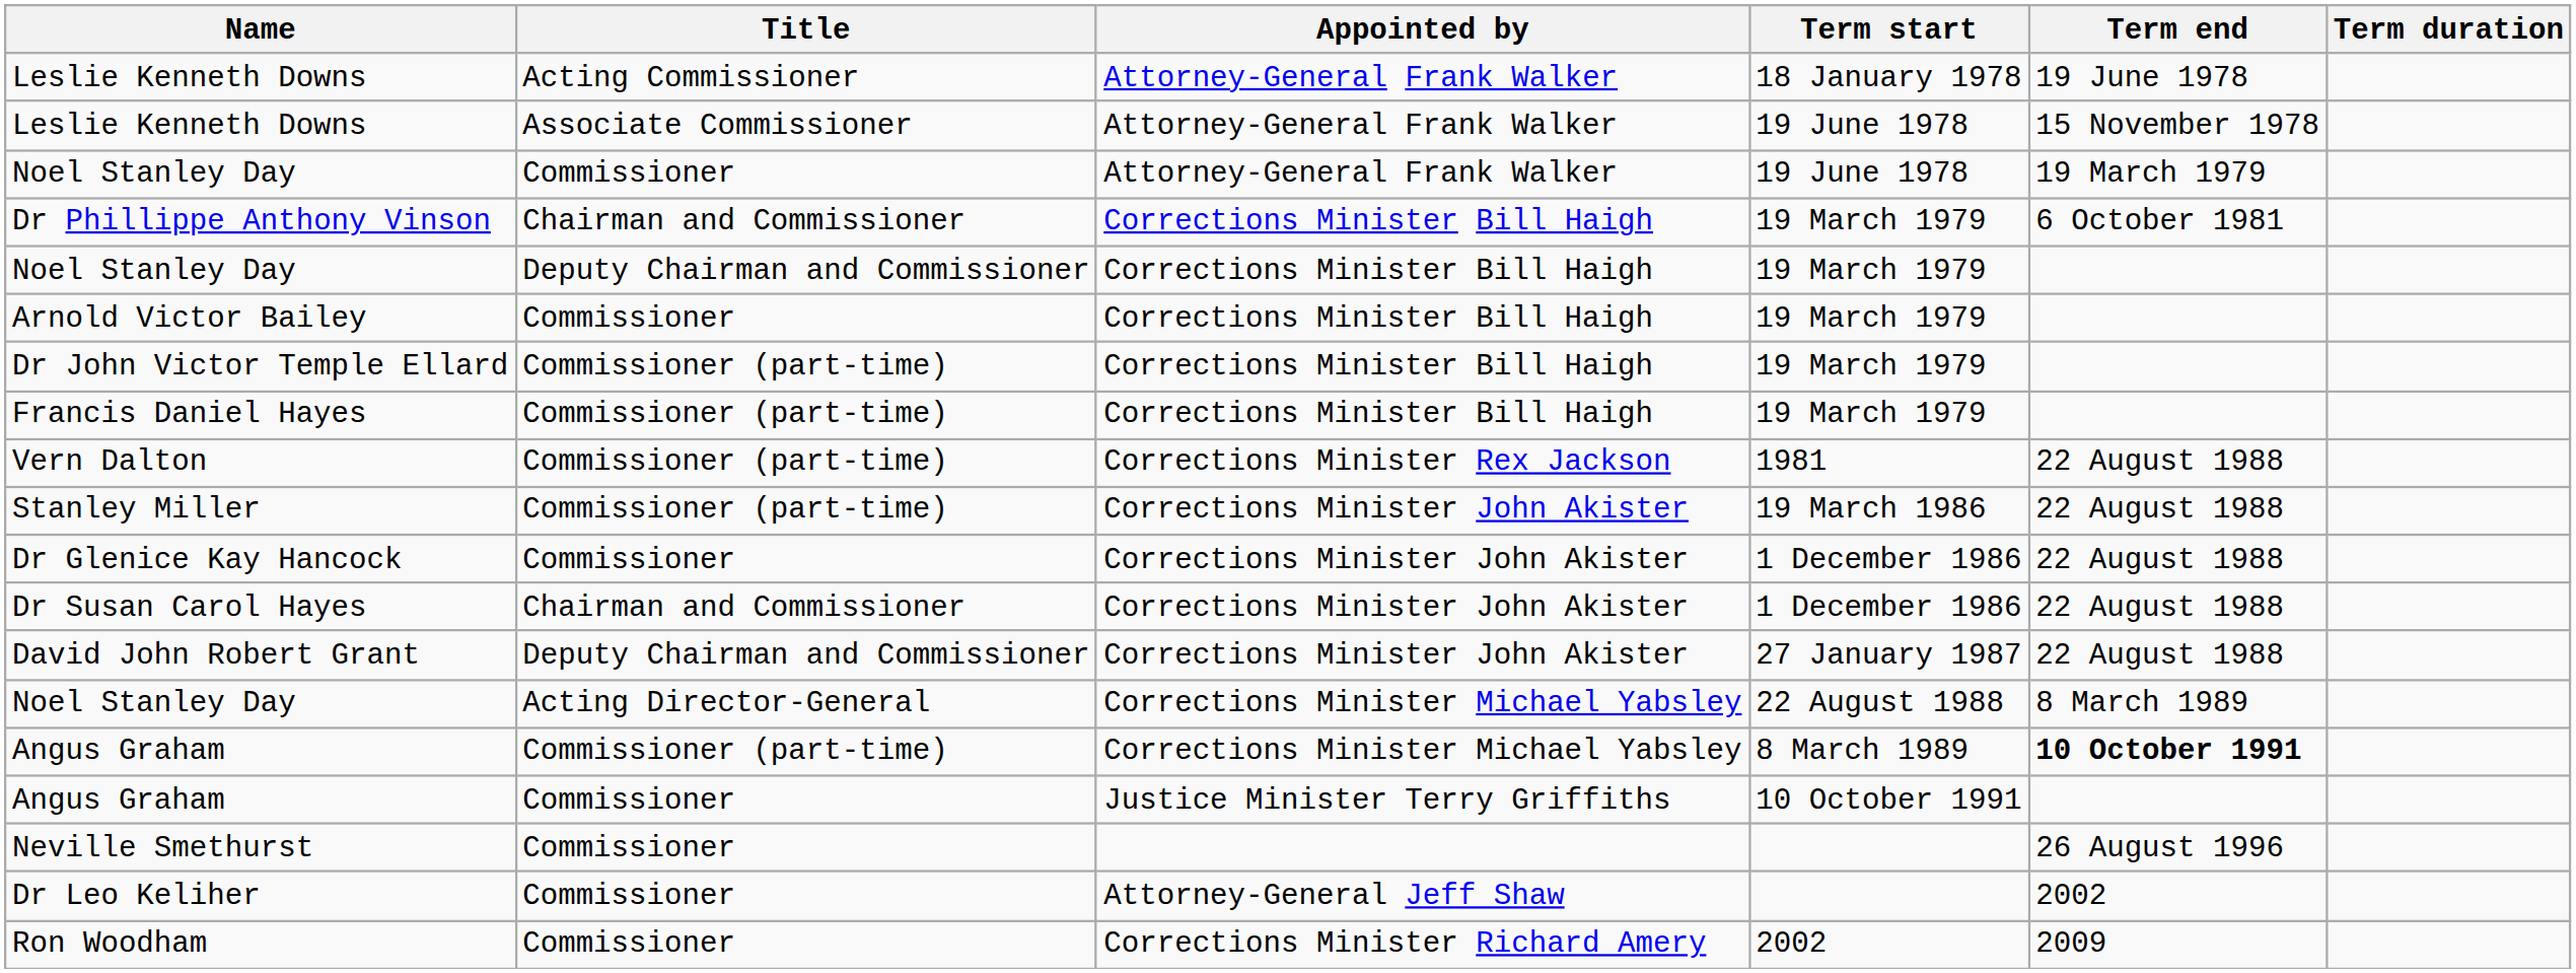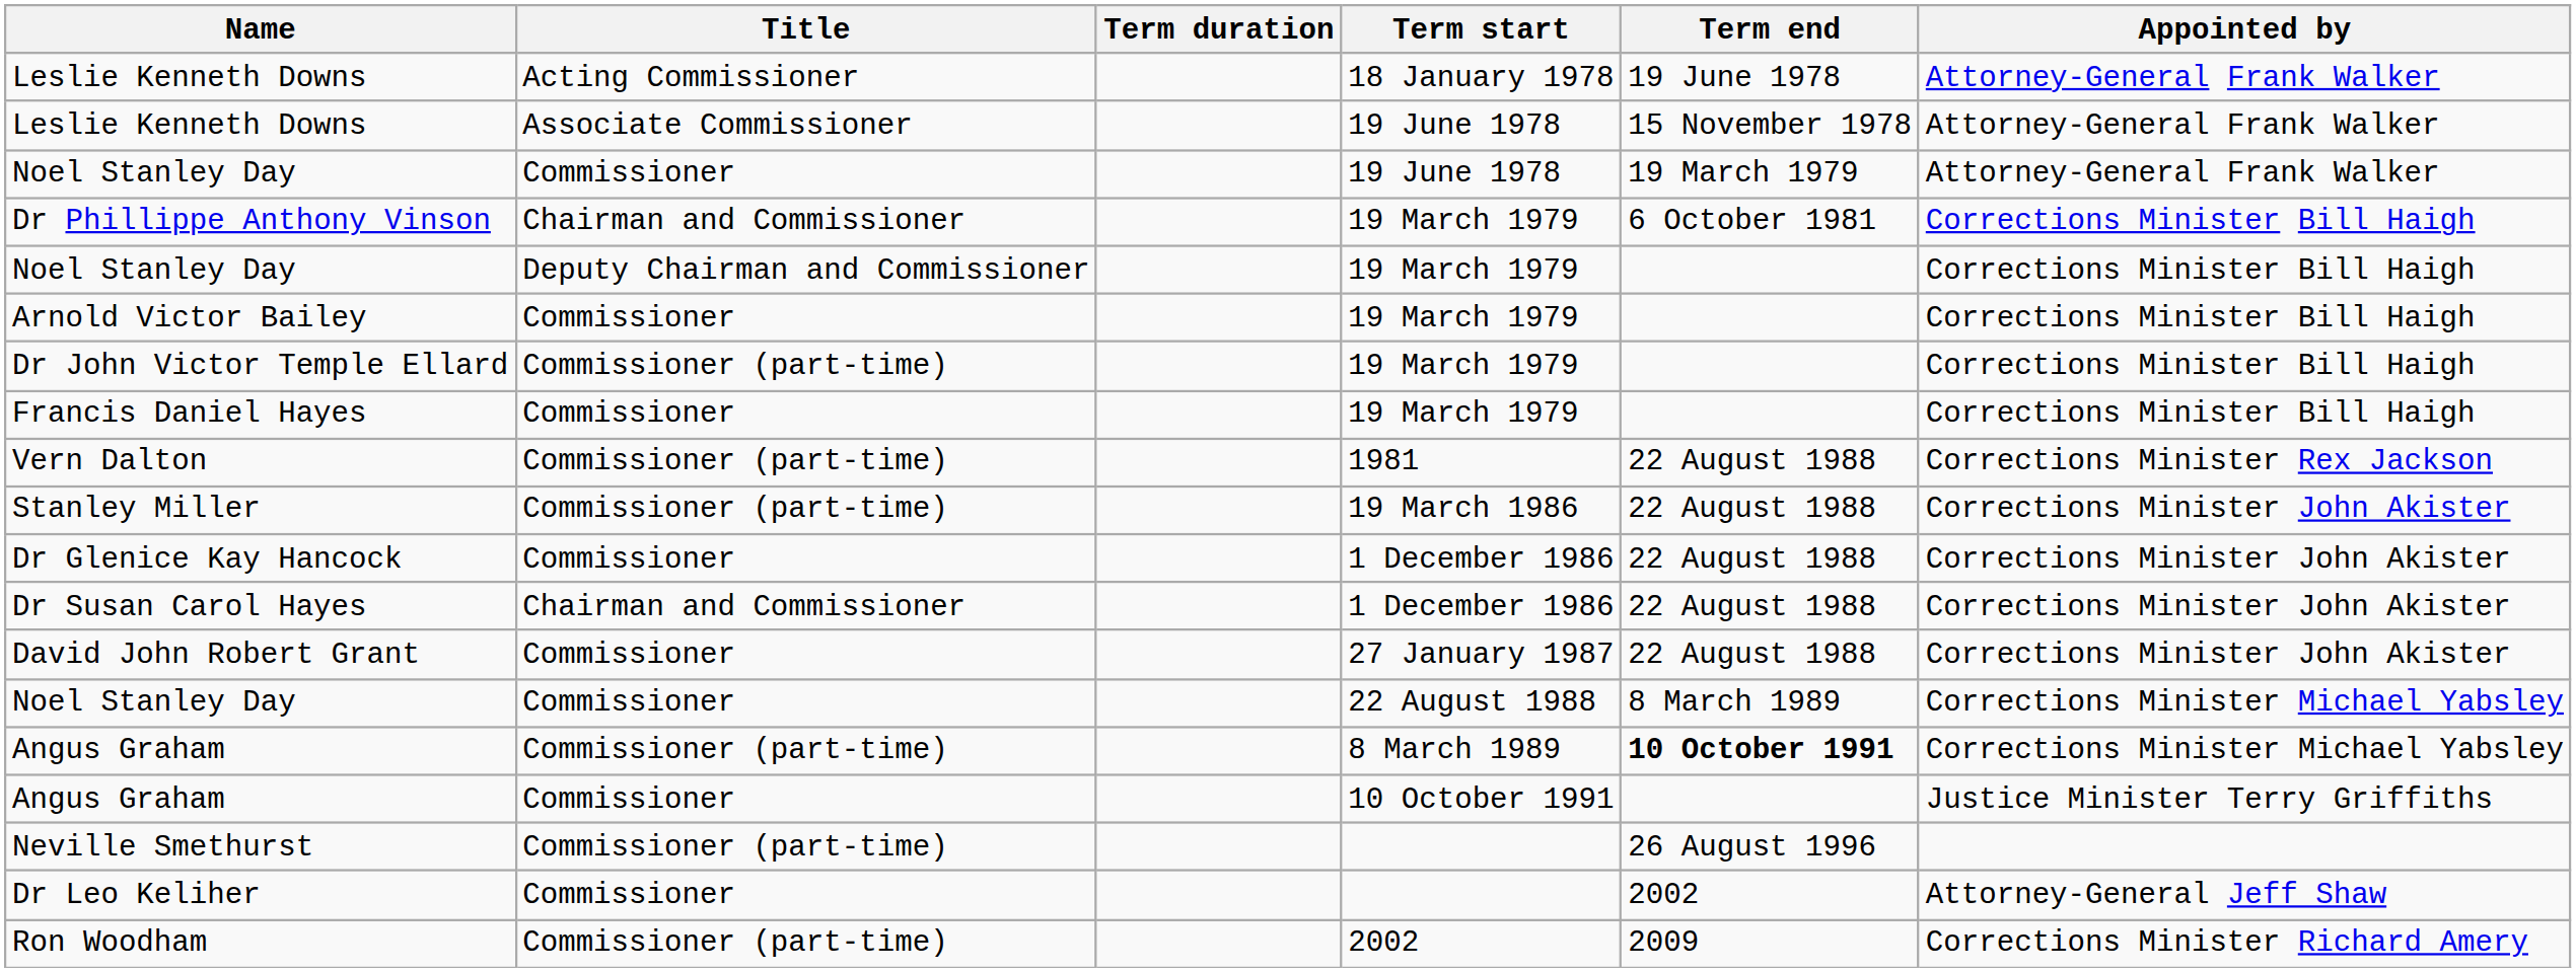columns swapped: Appointed by <-> Term duration
Francis Daniel Hayes | Title: Commissioner (part-time) -> Commissioner
David John Robert Grant | Title: Deputy Chairman and Commissioner -> Commissioner
Noel Stanley Day / 22 August 1988 | Title: Acting Director-General -> Commissioner
Neville Smethurst | Title: Commissioner -> Commissioner (part-time)
Ron Woodham | Title: Commissioner -> Commissioner (part-time)
